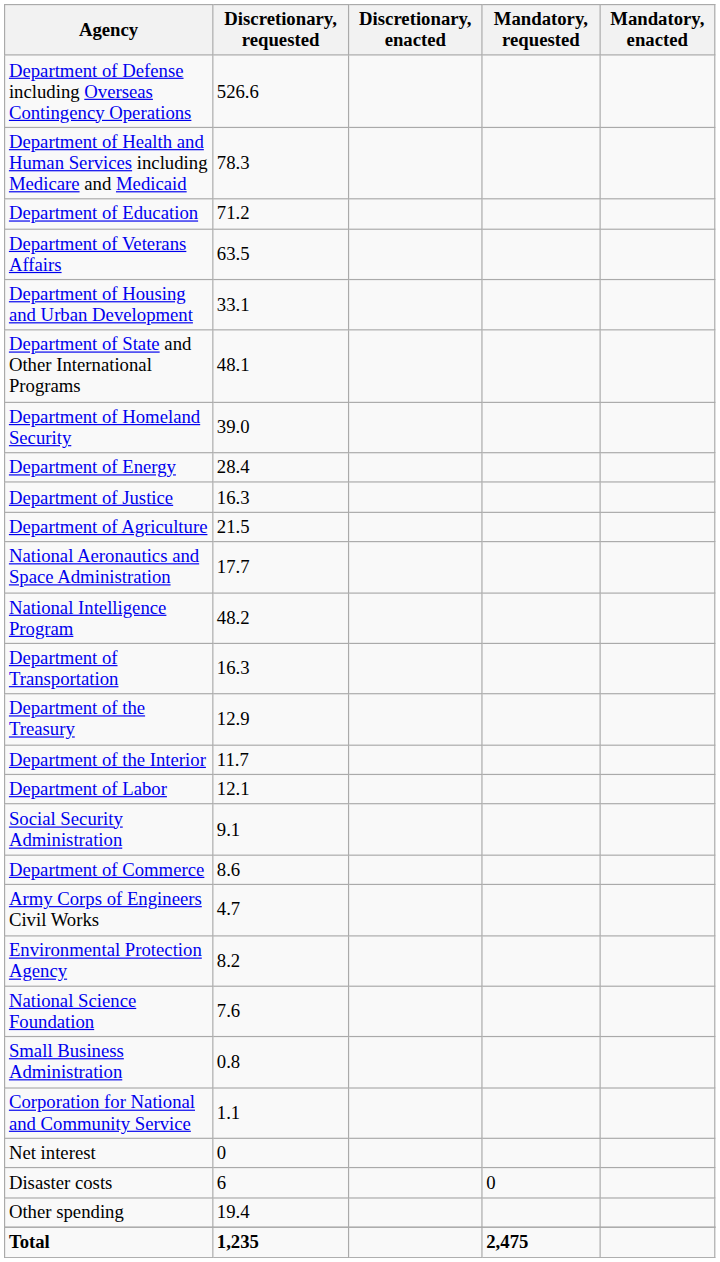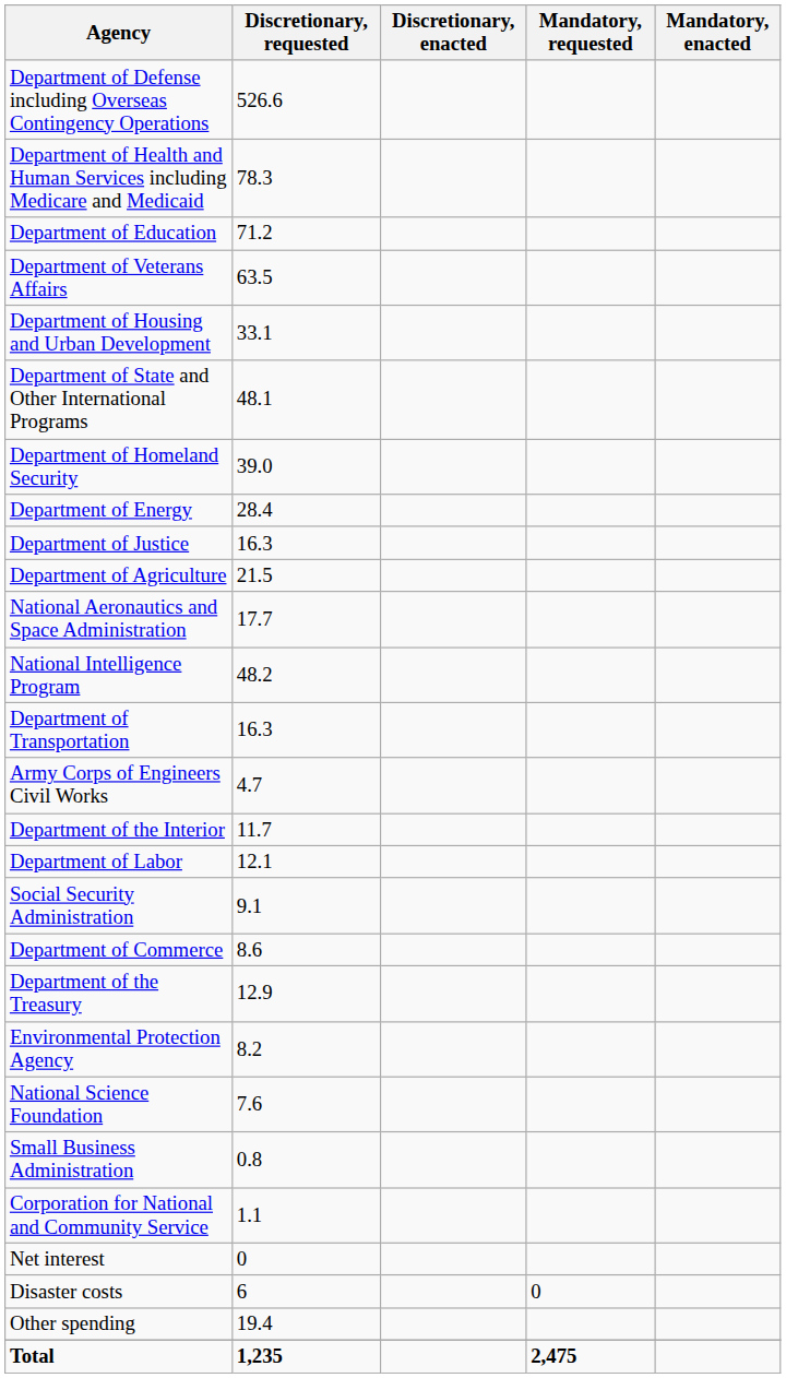rows swapped: Department of the Treasury <-> Army Corps of Engineers Civil Works
